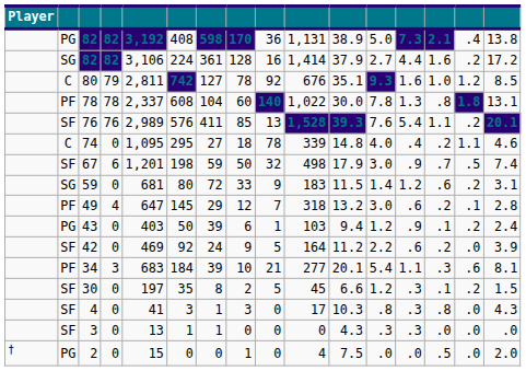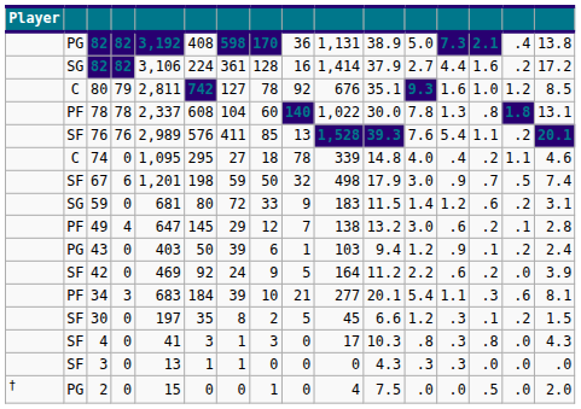49 | column 10: 318 -> 138
